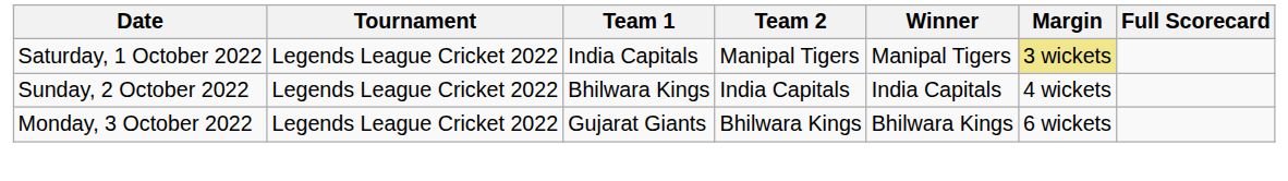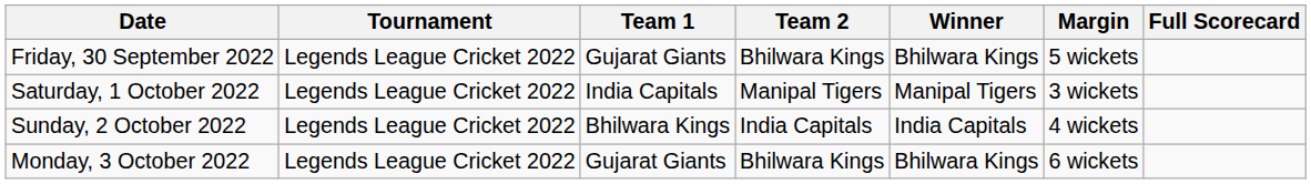+ row: Friday, 30 September 2022 | Legends League Cricket 2022 | Gujarat Giants | Bhilwara Kings | Bhilwara Kings | 5 wickets
Saturday, 1 October 2022 | Margin: khaki background -> no background
